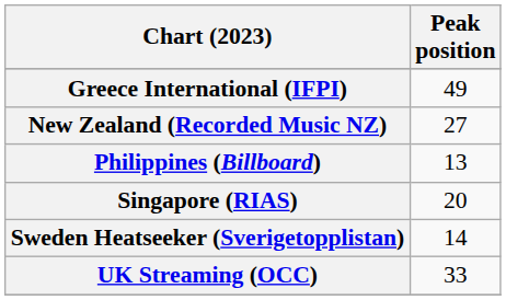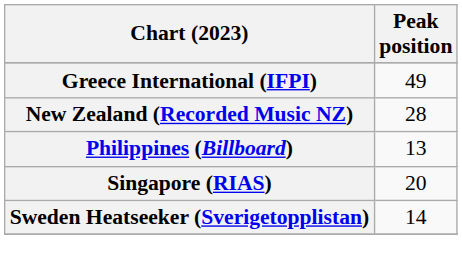New Zealand (Recorded Music NZ) | Peak position: 27 -> 28
- row: UK Streaming (OCC) | 33
